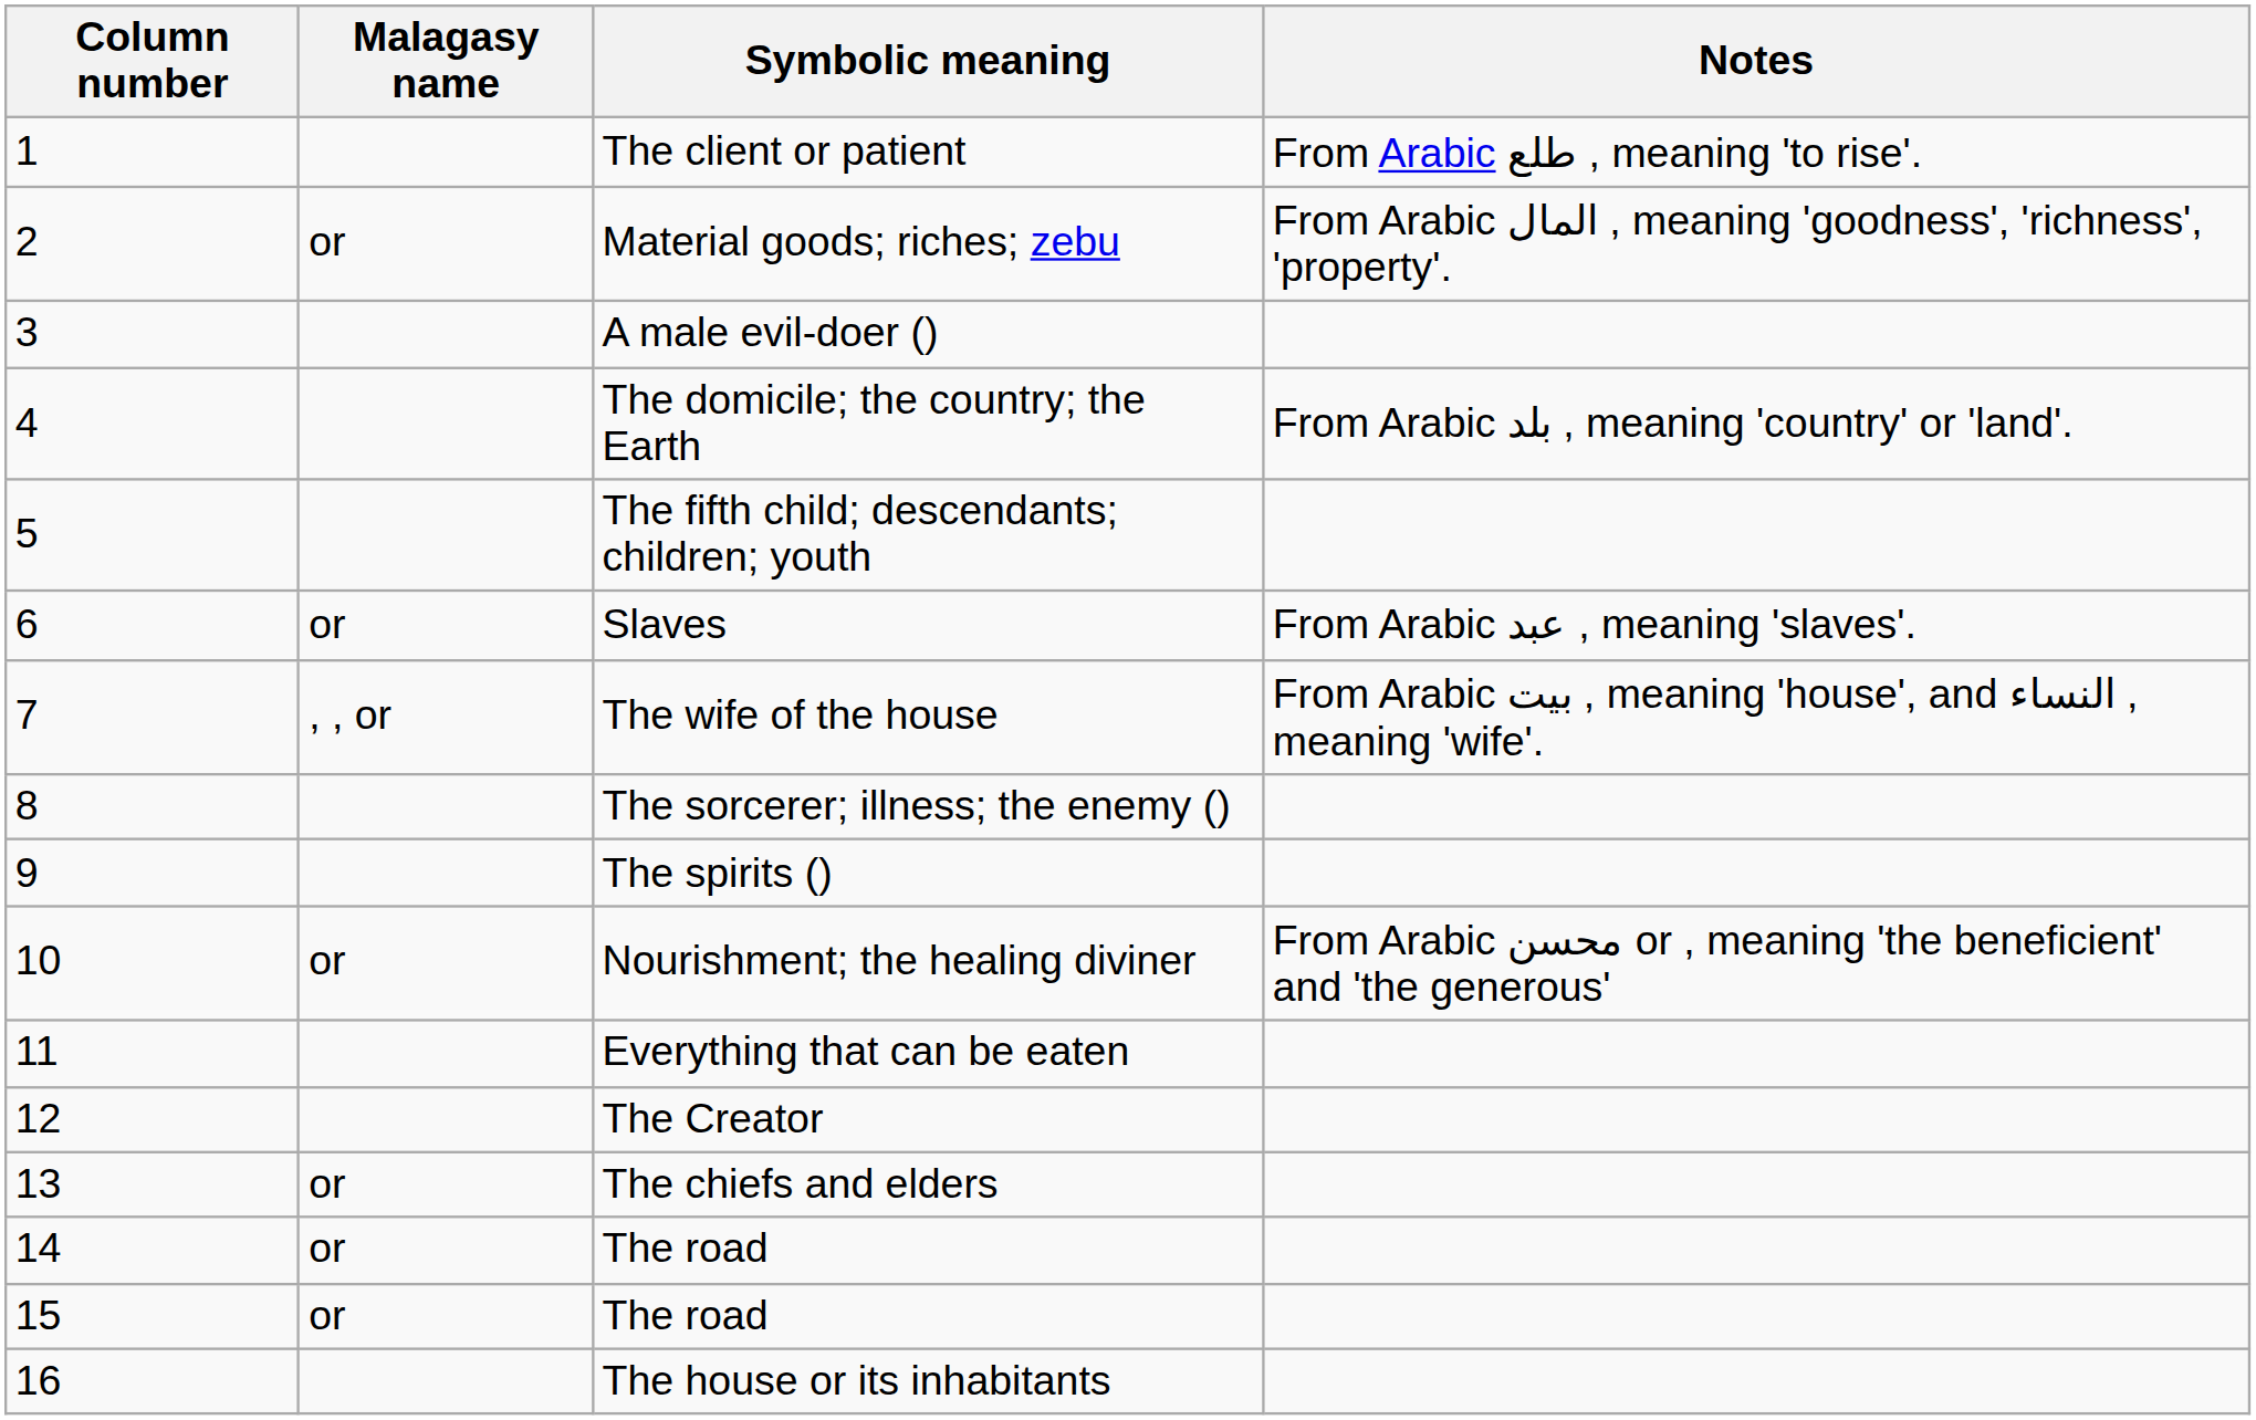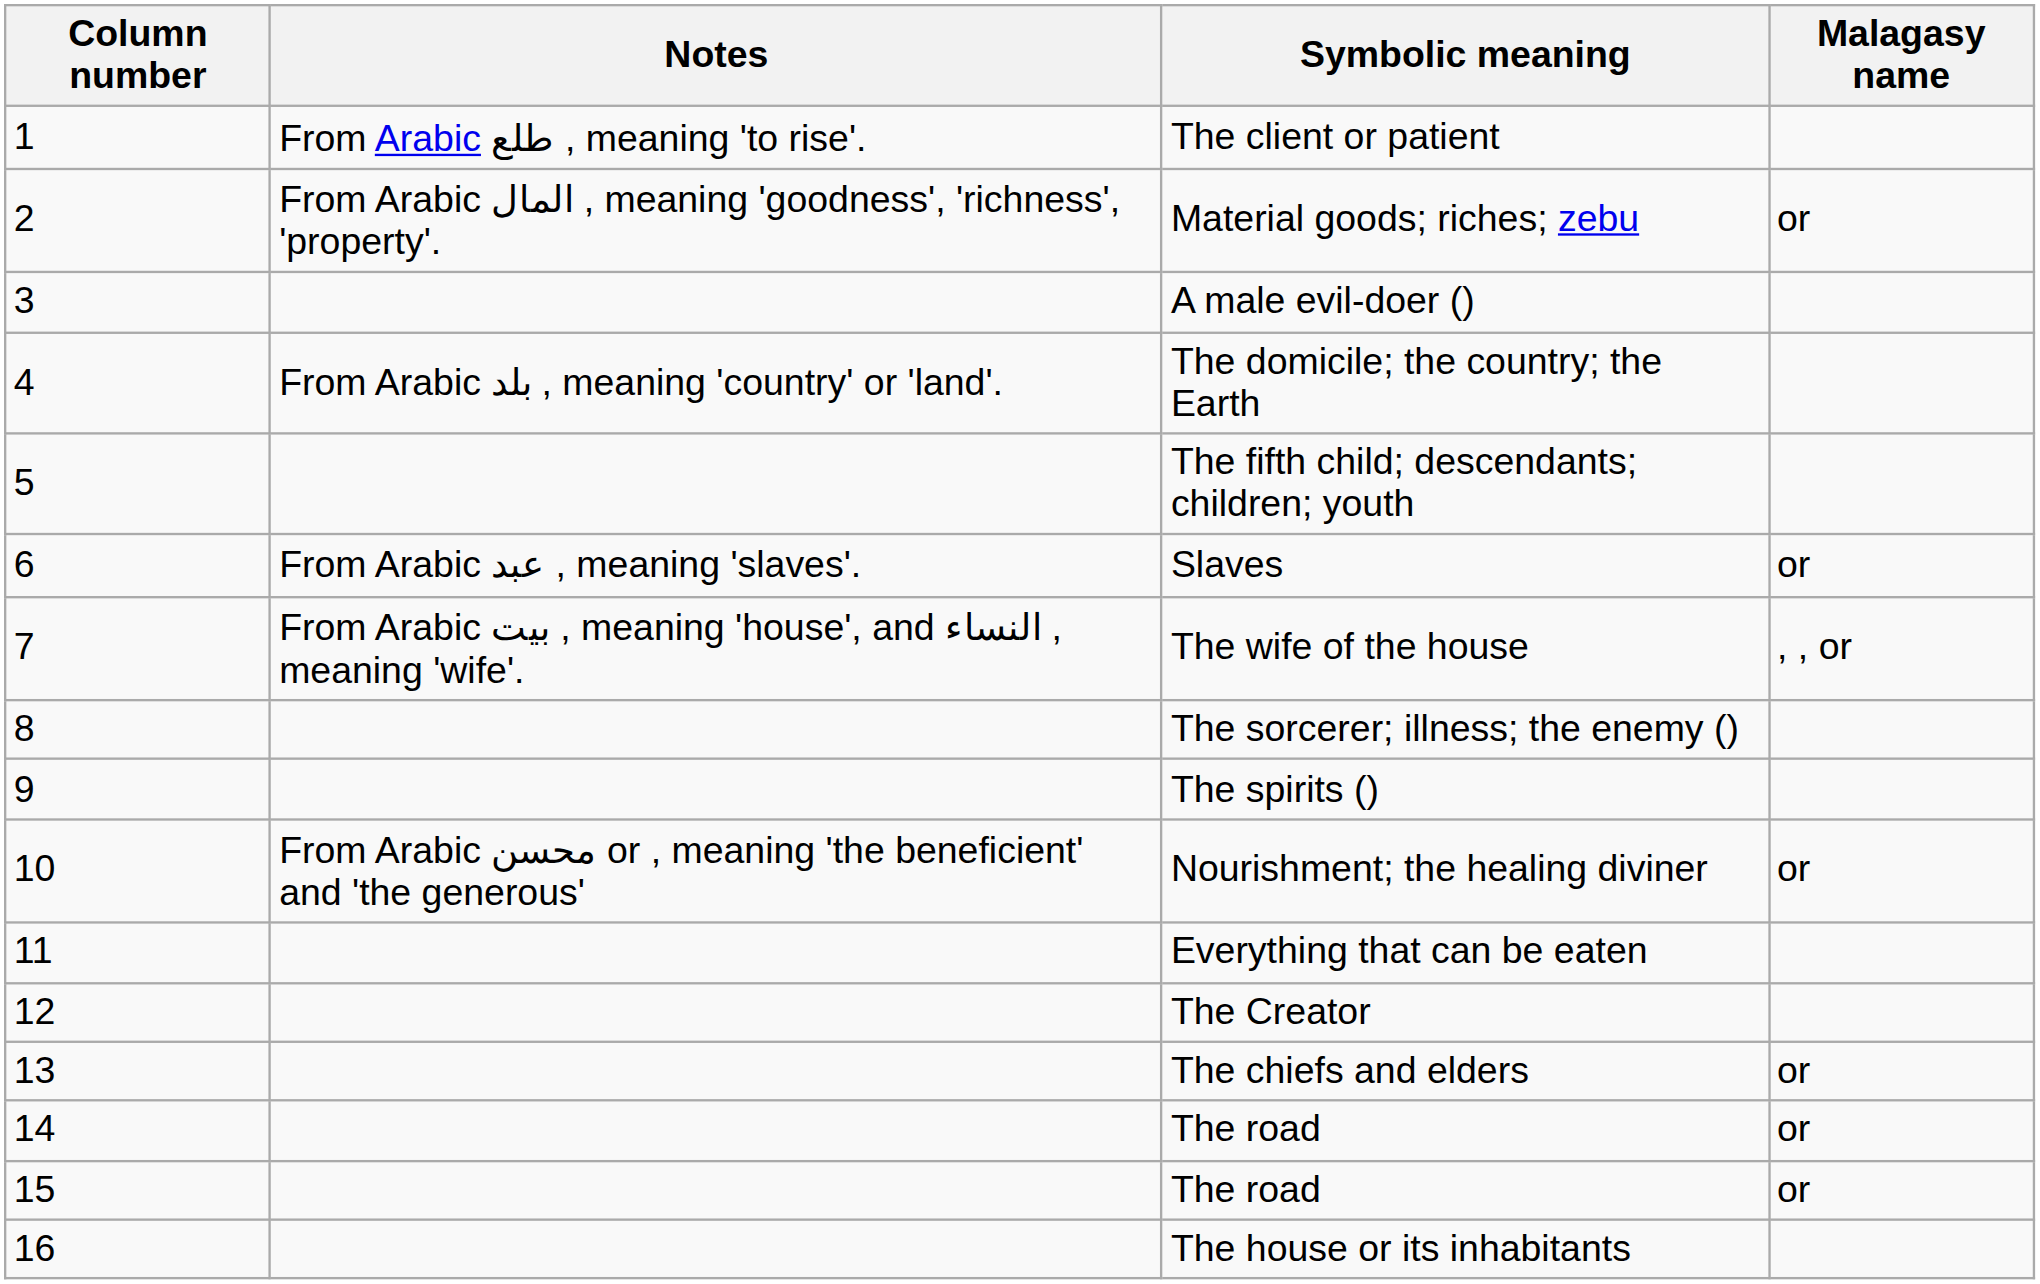columns swapped: Malagasy name <-> Notes
